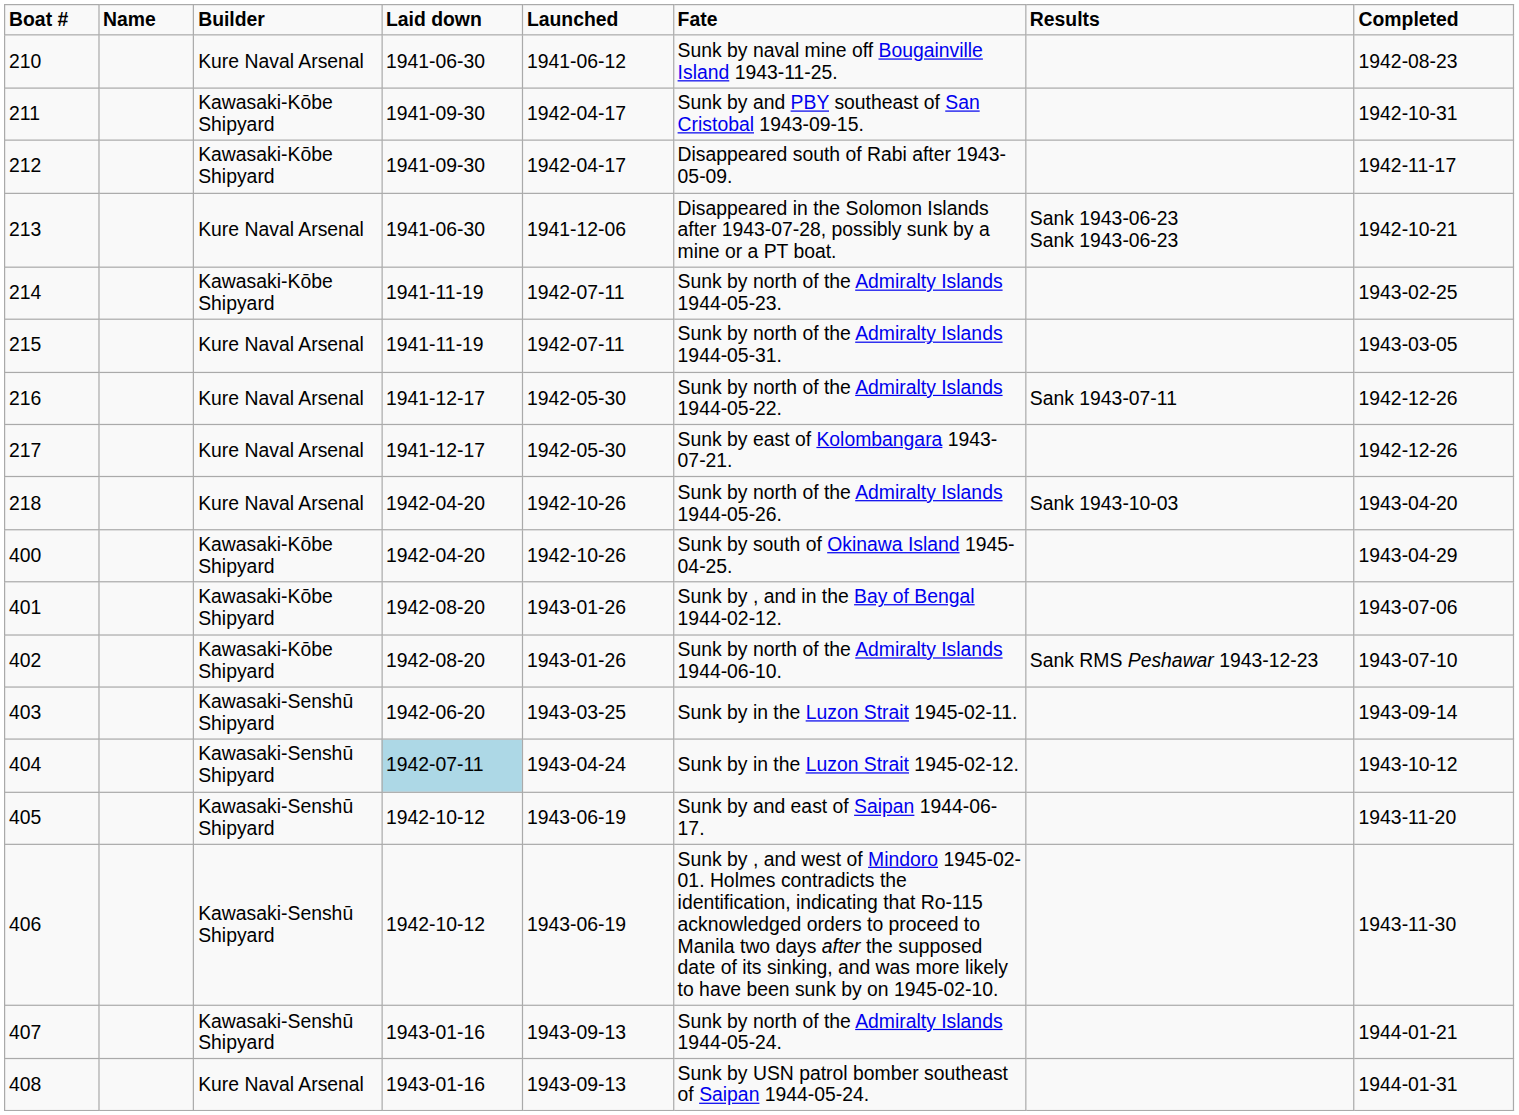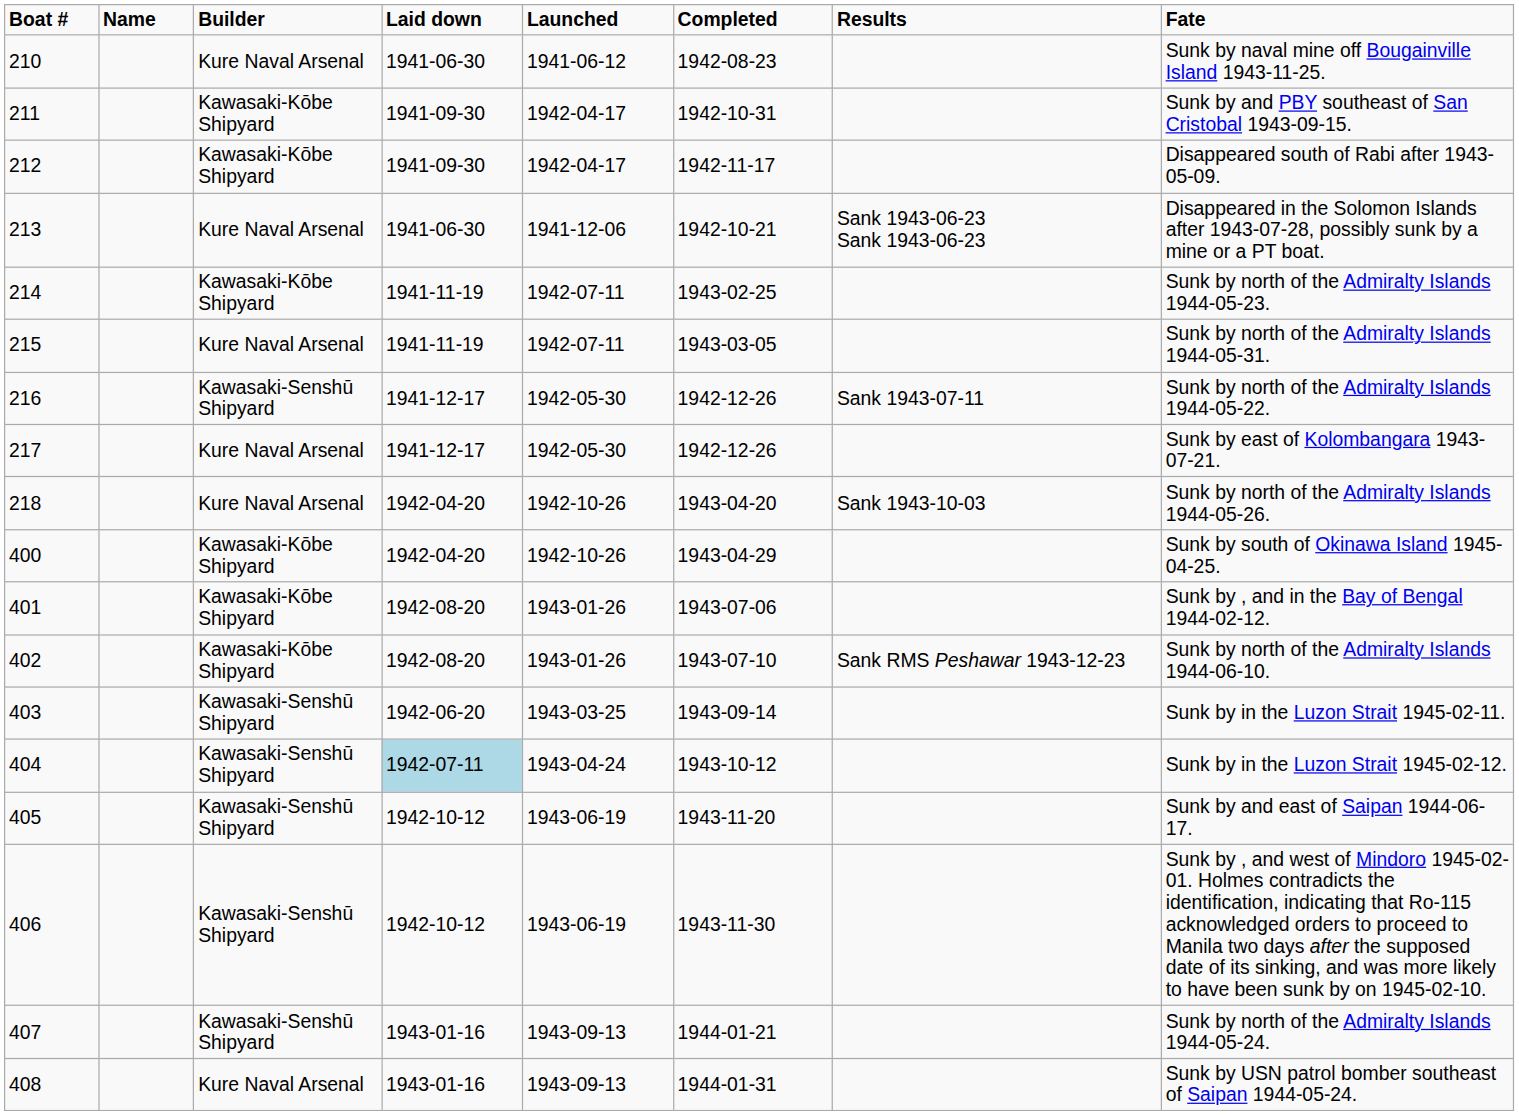columns swapped: Completed <-> Fate
216 | Builder: Kure Naval Arsenal -> Kawasaki-Senshū Shipyard
